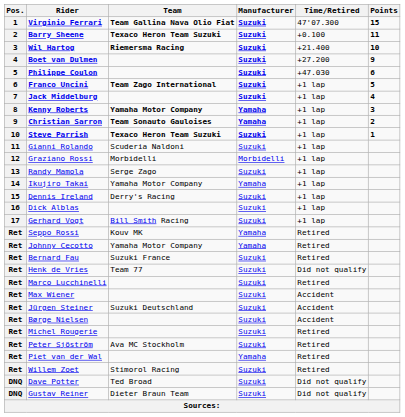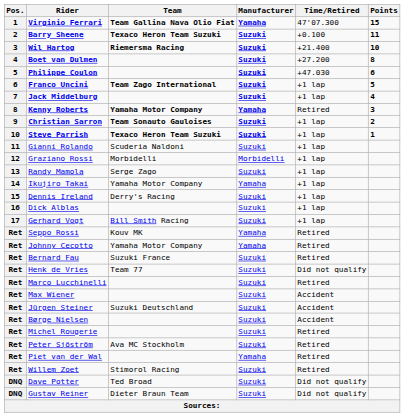Virginio Ferrari | Manufacturer: Suzuki -> Yamaha
Boet van Dulmen | Points: 9 -> 8
Kenny Roberts | Time/Retired: +1 lap -> Retired
Christian Sarron | Manufacturer: Yamaha -> Suzuki
